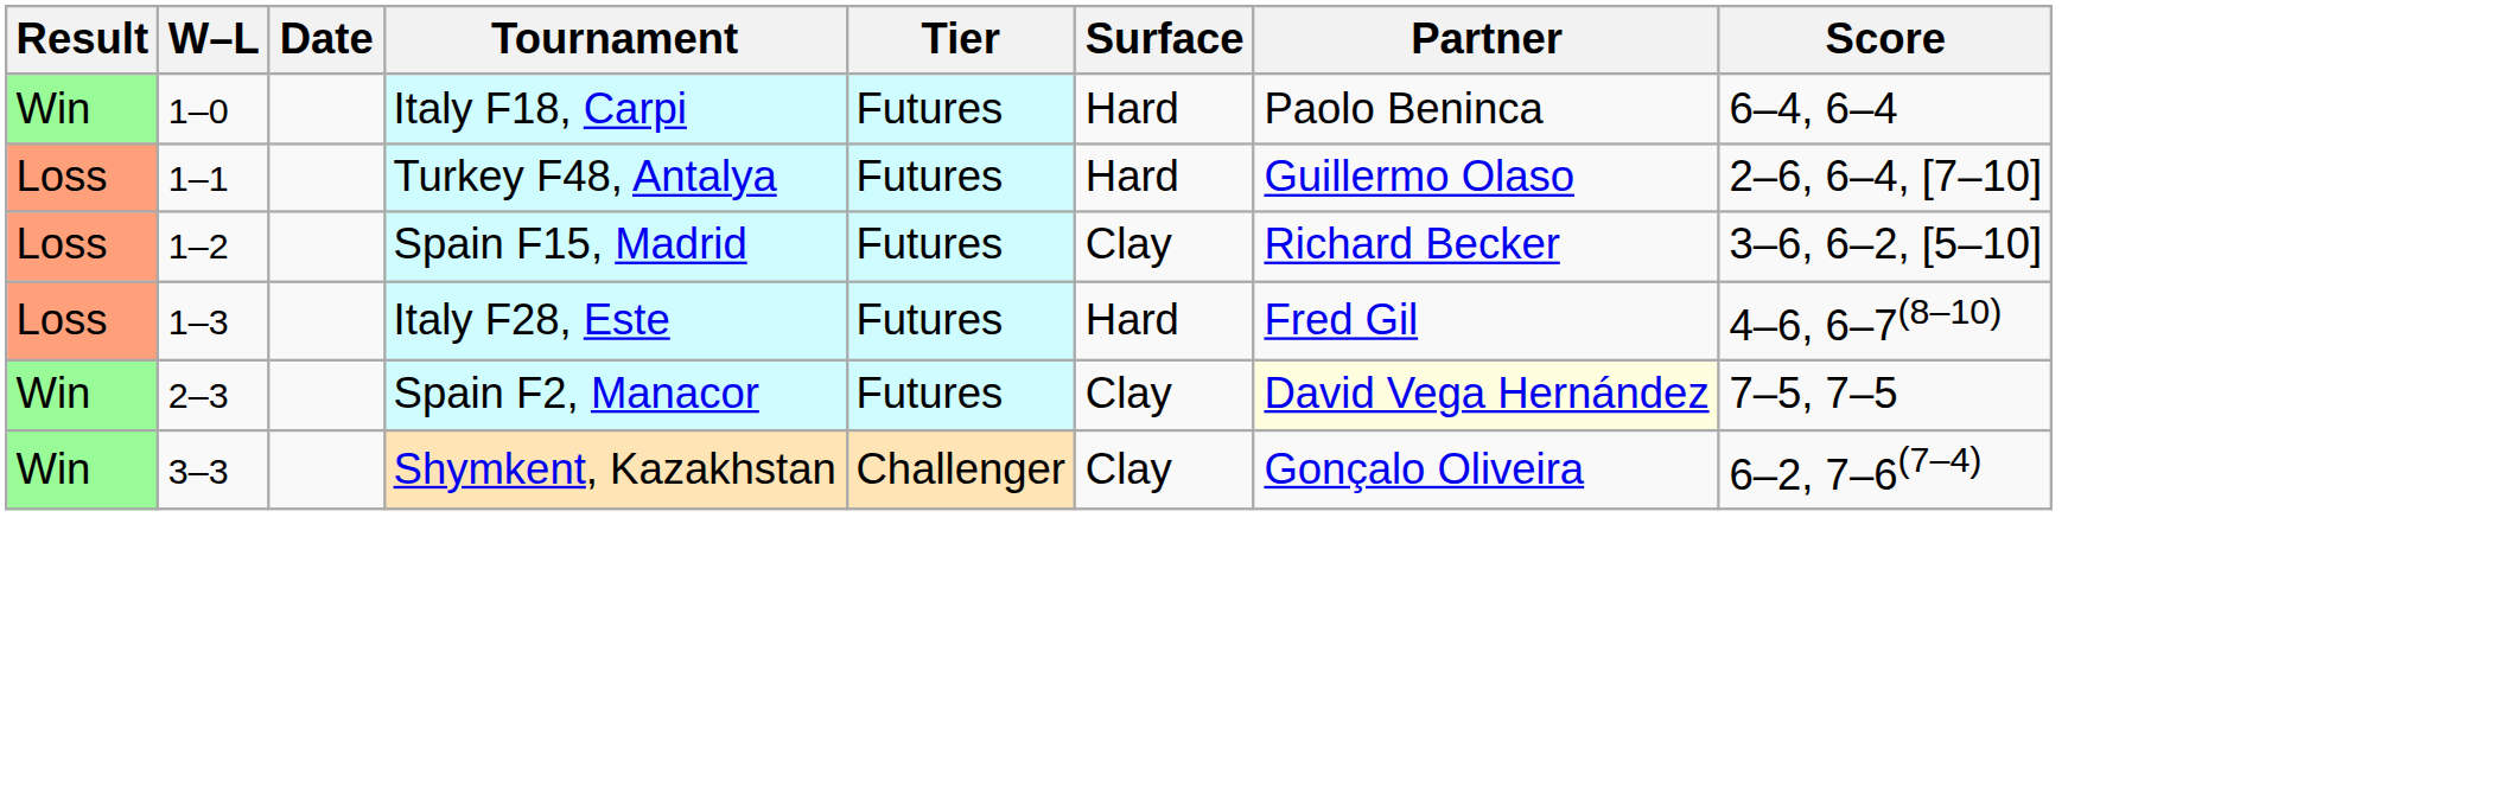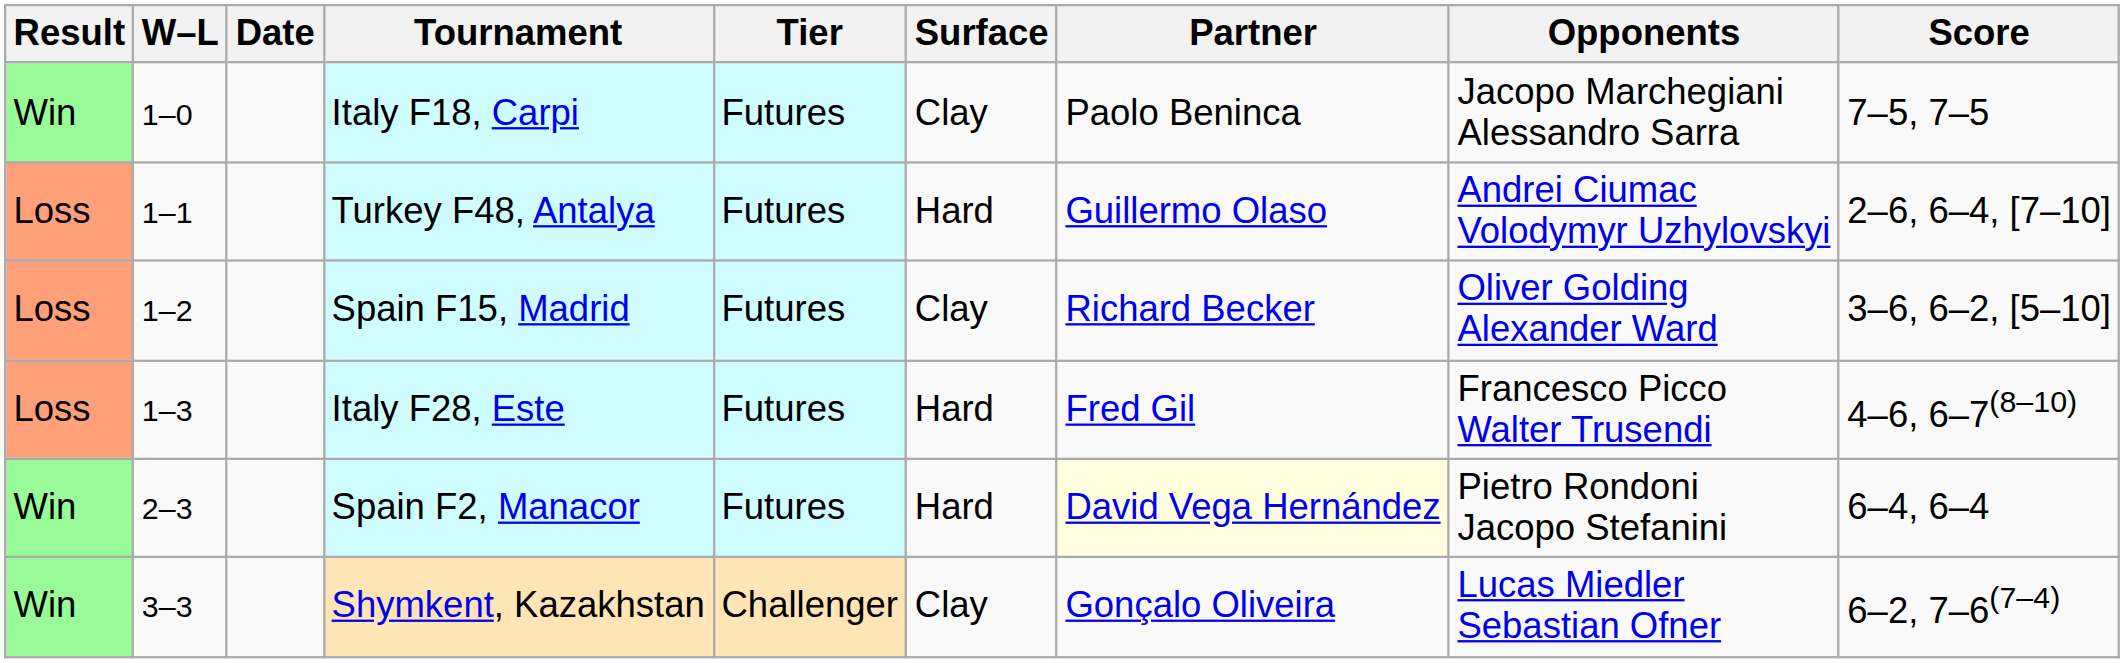+ column: Opponents | Jacopo Marchegiani Alessandro Sarra | Andrei Ciumac Volodymyr Uzhylovskyi | Oliver Golding Alexander Ward | Francesco Picco Walter Trusendi | Pietro Rondoni Jacopo Stefanini | Lucas Miedler Sebastian Ofner
Italy F18, Carpi | Surface: Hard -> Clay
Italy F18, Carpi | Score: 6–4, 6–4 -> 7–5, 7–5
Spain F2, Manacor | Surface: Clay -> Hard
Spain F2, Manacor | Score: 7–5, 7–5 -> 6–4, 6–4
